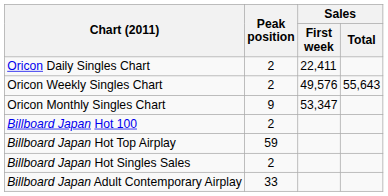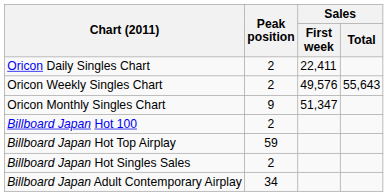Oricon Monthly Singles Chart | Sales / First week: 53,347 -> 51,347
Billboard Japan Adult Contemporary Airplay | Peak position: 33 -> 34
